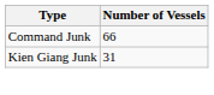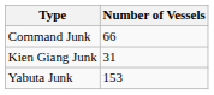+ row: Yabuta Junk | 153
